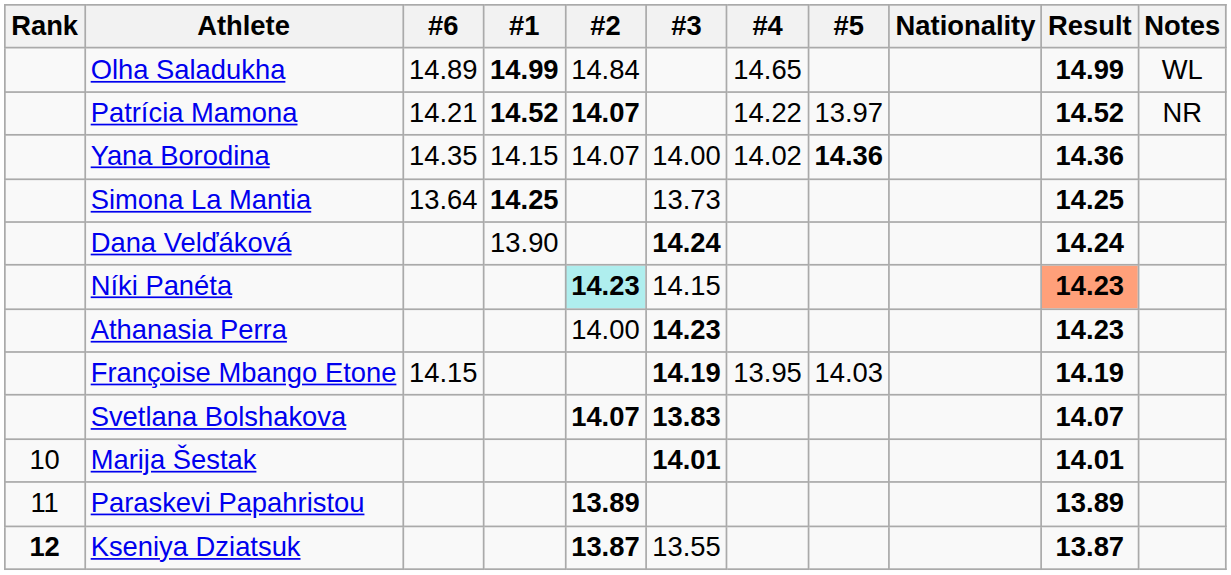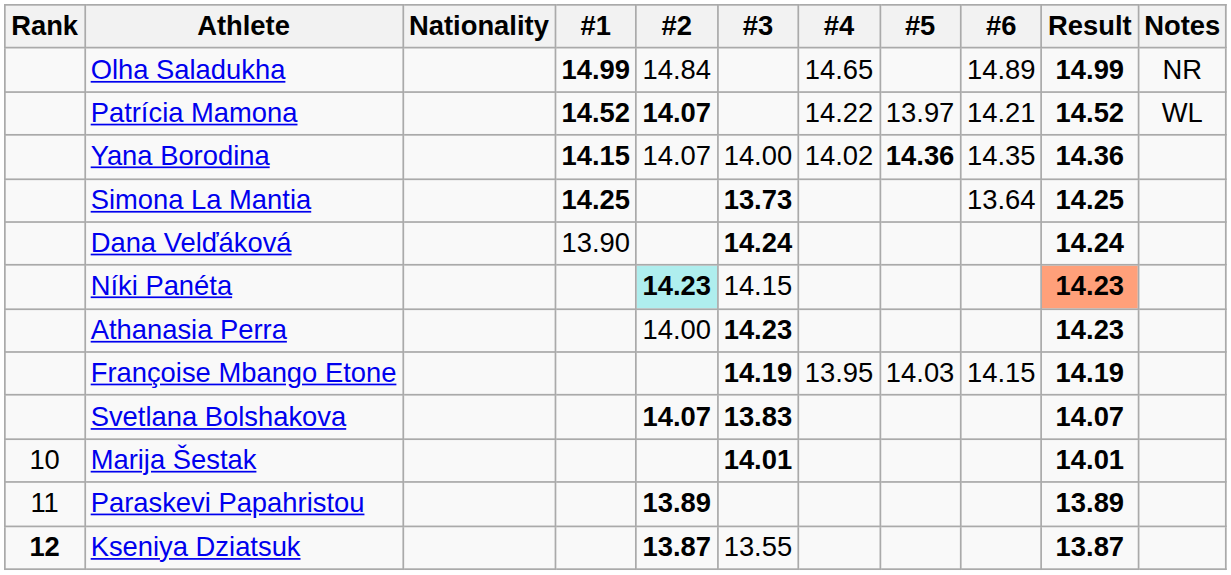columns swapped: Nationality <-> #6
Olha Saladukha | Notes: WL -> NR
Patrícia Mamona | Notes: NR -> WL
Yana Borodina | #1: normal -> bold
Simona La Mantia | #3: normal -> bold
